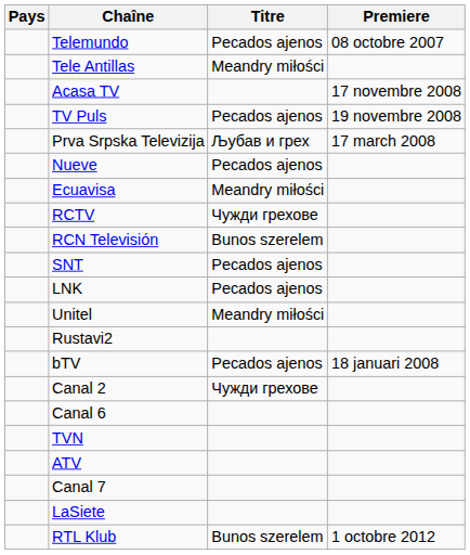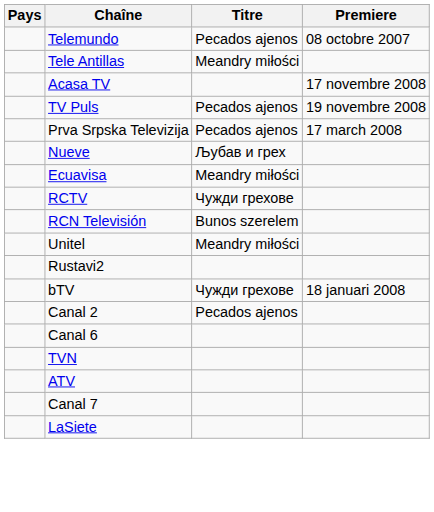Prva Srpska Televizija | Titre: Љубав и грех -> Pecados ajenos
Nueve | Titre: Pecados ajenos -> Љубав и грех
- row: SNT | Pecados ajenos
- row: LNK | Pecados ajenos
bTV | Titre: Pecados ajenos -> Чужди грехове
Canal 2 | Titre: Чужди грехове -> Pecados ajenos
- row: RTL Klub | Bunos szerelem | 1 octobre 2012
